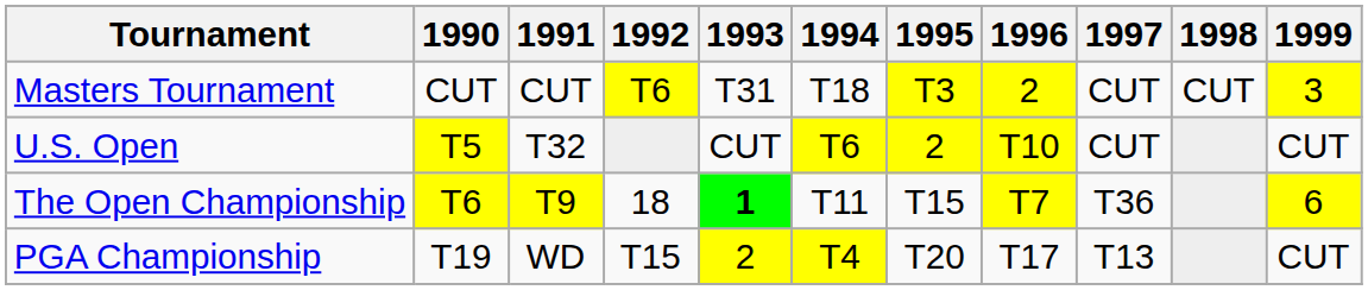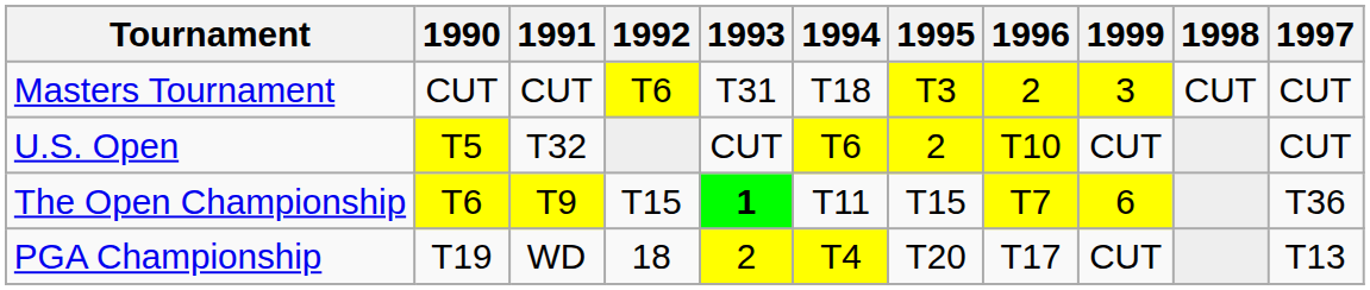columns swapped: 1997 <-> 1999
The Open Championship | 1992: 18 -> T15
PGA Championship | 1992: T15 -> 18
